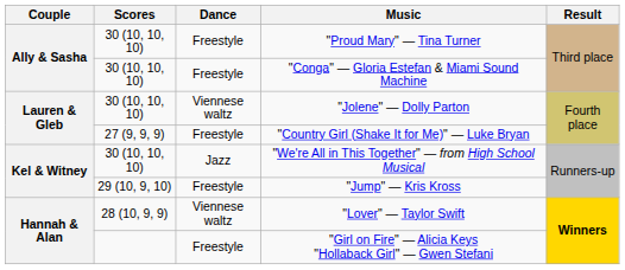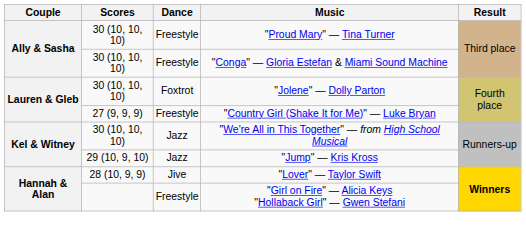"Jolene" — Dolly Parton | Dance: Viennese waltz -> Foxtrot
"Jump" — Kris Kross | Dance: Freestyle -> Jazz
"Lover" — Taylor Swift | Dance: Viennese waltz -> Jive
